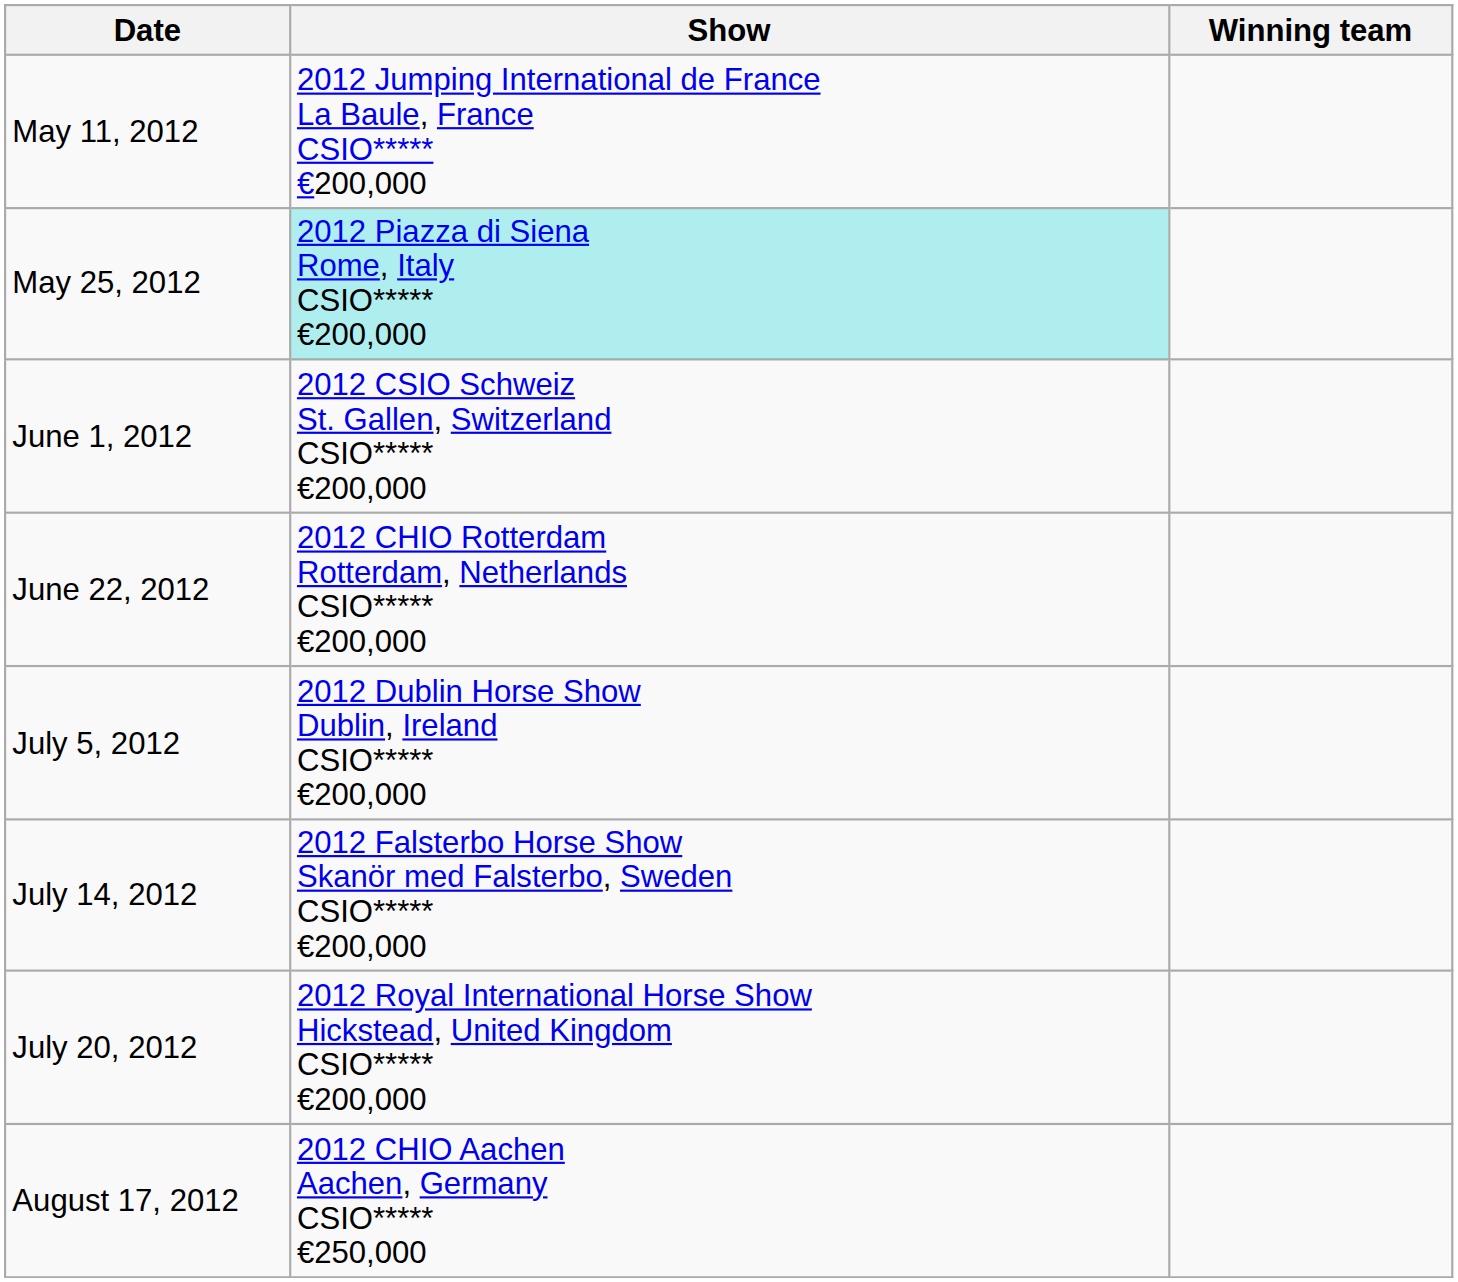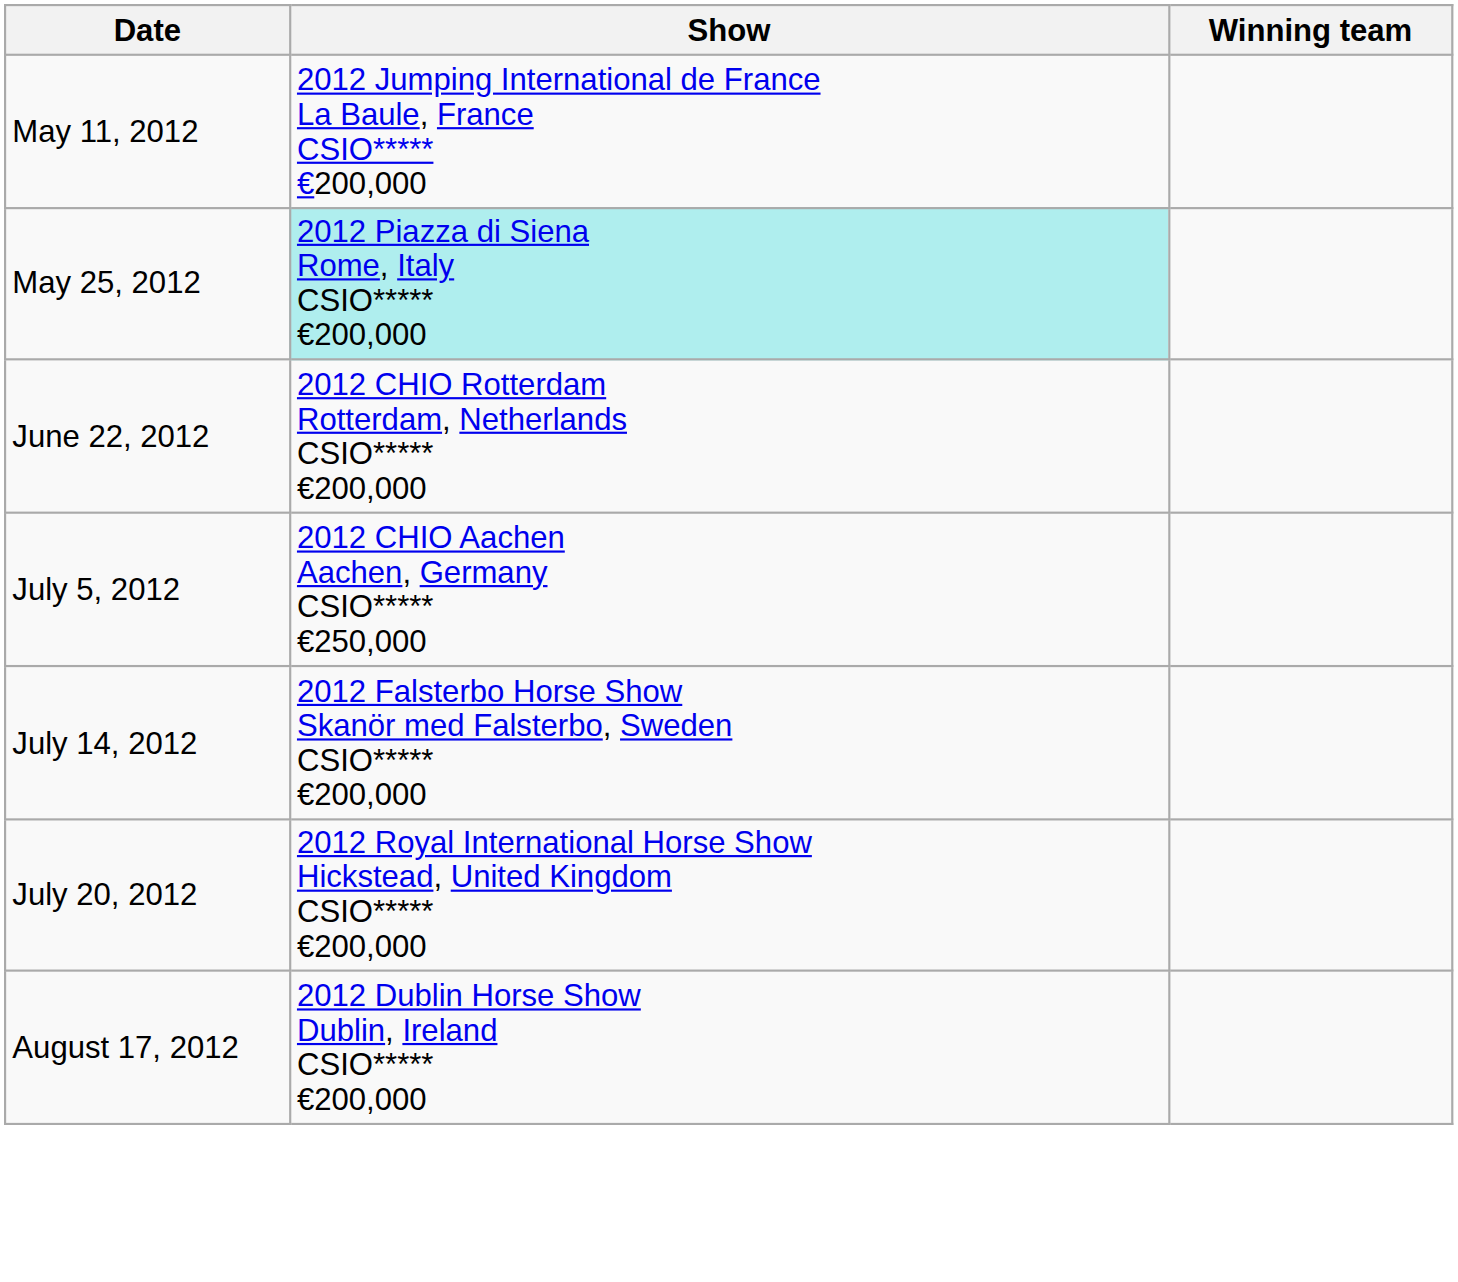- row: June 1, 2012 | 2012 CSIO Schweiz St. Gallen, Switzerland CSIO***** €200,000
July 5, 2012 | Show: 2012 Dublin Horse Show Dublin, Ireland CSIO***** €200,000 -> 2012 CHIO Aachen Aachen, Germany CSIO***** €250,000
August 17, 2012 | Show: 2012 CHIO Aachen Aachen, Germany CSIO***** €250,000 -> 2012 Dublin Horse Show Dublin, Ireland CSIO***** €200,000
